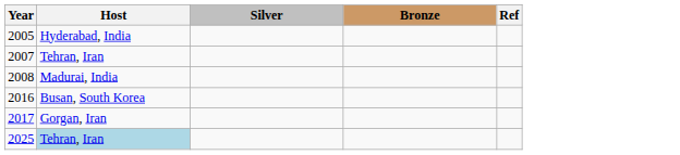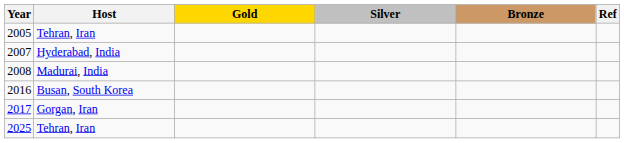+ column: Gold
2005 | Host: Hyderabad, India -> Tehran, Iran
2007 | Host: Tehran, Iran -> Hyderabad, India
2025 | Host: lightblue background -> no background
